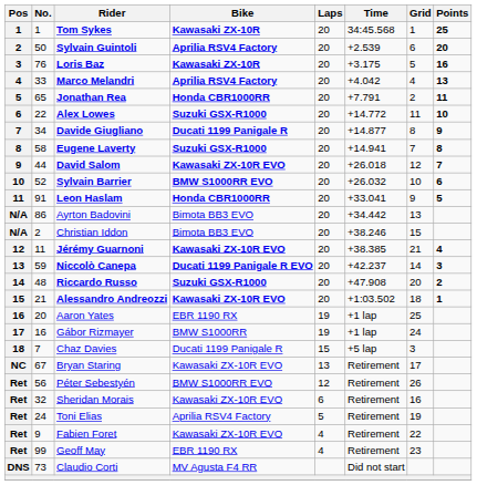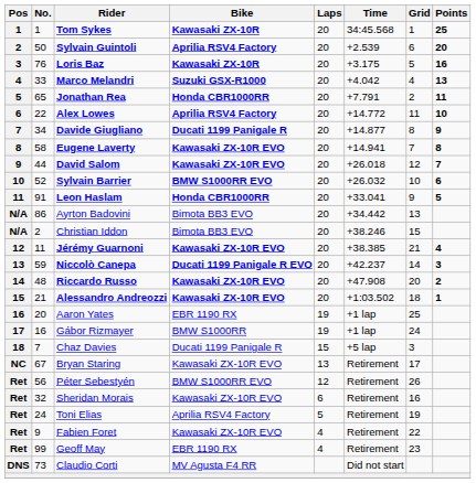Marco Melandri | Bike: Aprilia RSV4 Factory -> Suzuki GSX-R1000
Alex Lowes | Bike: Suzuki GSX-R1000 -> Aprilia RSV4 Factory
Eugene Laverty | Bike: Suzuki GSX-R1000 -> Kawasaki ZX-10R EVO
Riccardo Russo | Bike: Suzuki GSX-R1000 -> Kawasaki ZX-10R EVO
